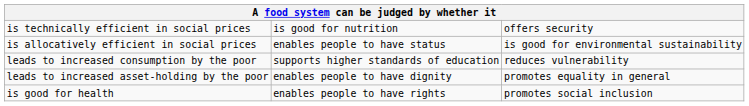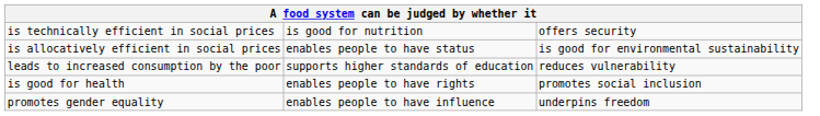- row: leads to increased asset-holding by the poor | enables people to have dignity | promotes equality in general
+ row: promotes gender equality | enables people to have influence | underpins freedom
